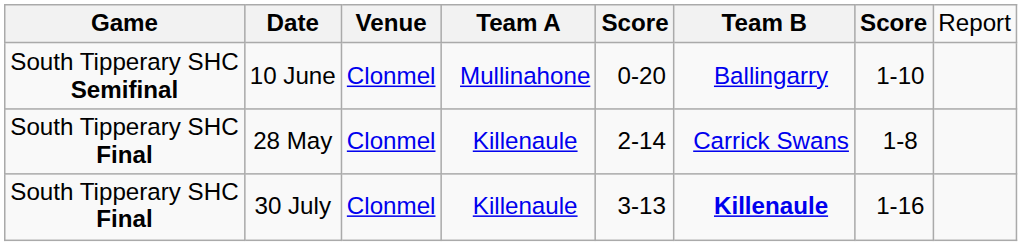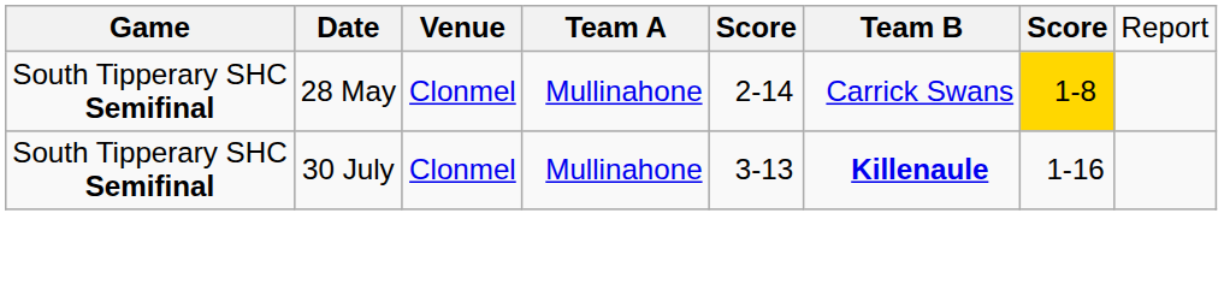- row: South Tipperary SHC Semifinal | 10 June | Clonmel | Mullinahone | 0-20 | Ballingarry | 1-10
28 May | column 1: South Tipperary SHC Final -> South Tipperary SHC Semifinal
28 May | column 4: Killenaule -> Mullinahone
28 May | column 7: no background -> gold background
30 July | column 1: South Tipperary SHC Final -> South Tipperary SHC Semifinal
30 July | column 4: Killenaule -> Mullinahone
